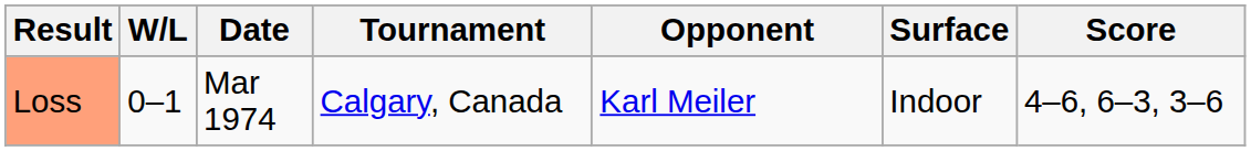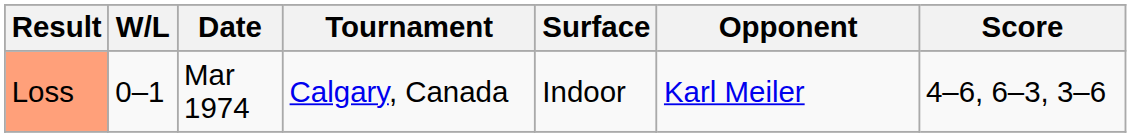columns swapped: Surface <-> Opponent
